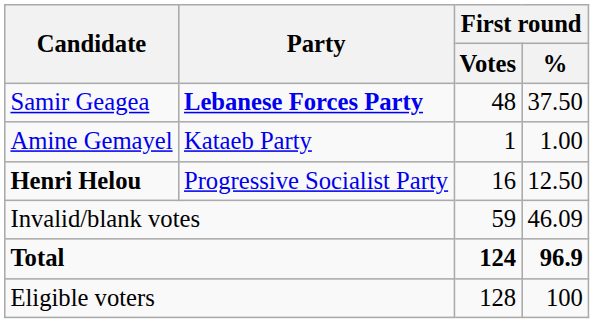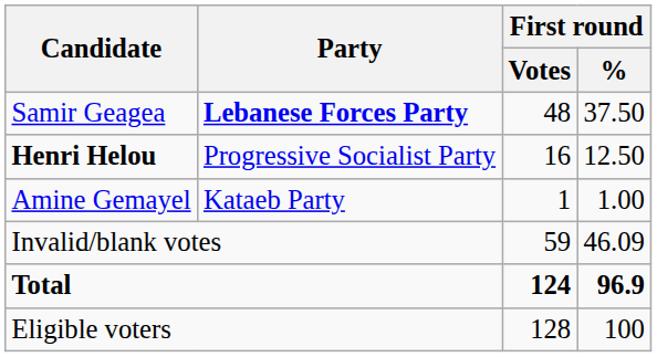rows swapped: Henri Helou <-> Amine Gemayel
